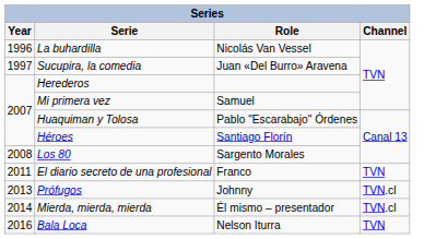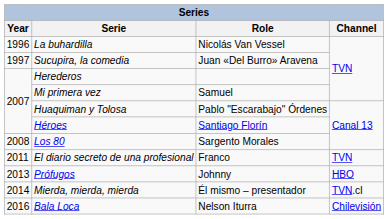Prófugos | Channel: TVN.cl -> HBO
Bala Loca | Channel: TVN -> Chilevisión
